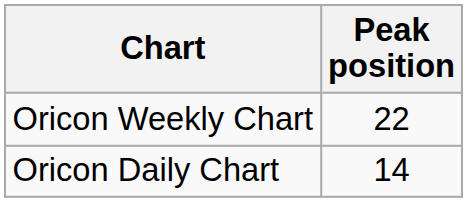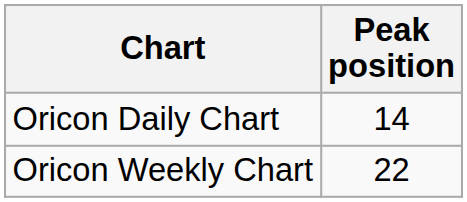rows swapped: Oricon Daily Chart <-> Oricon Weekly Chart
